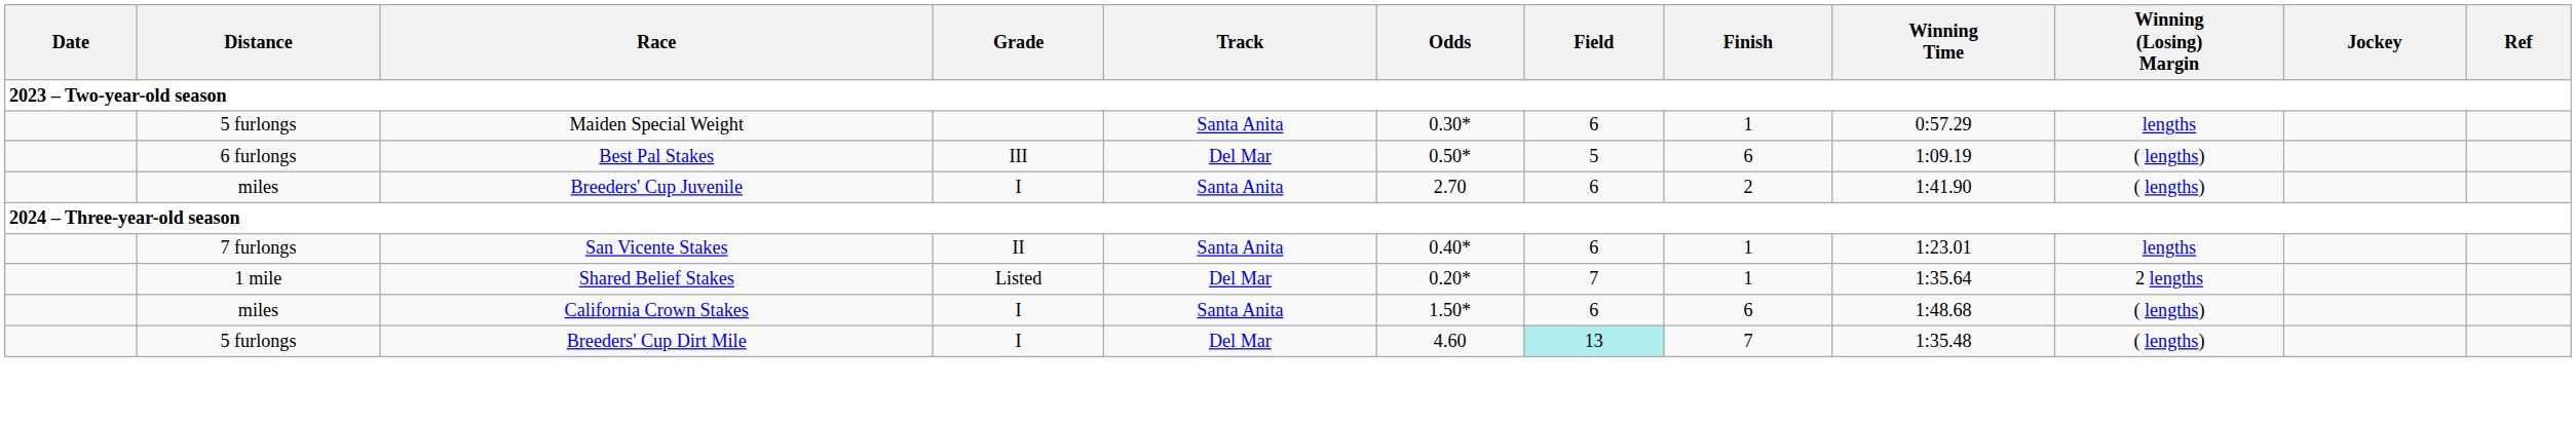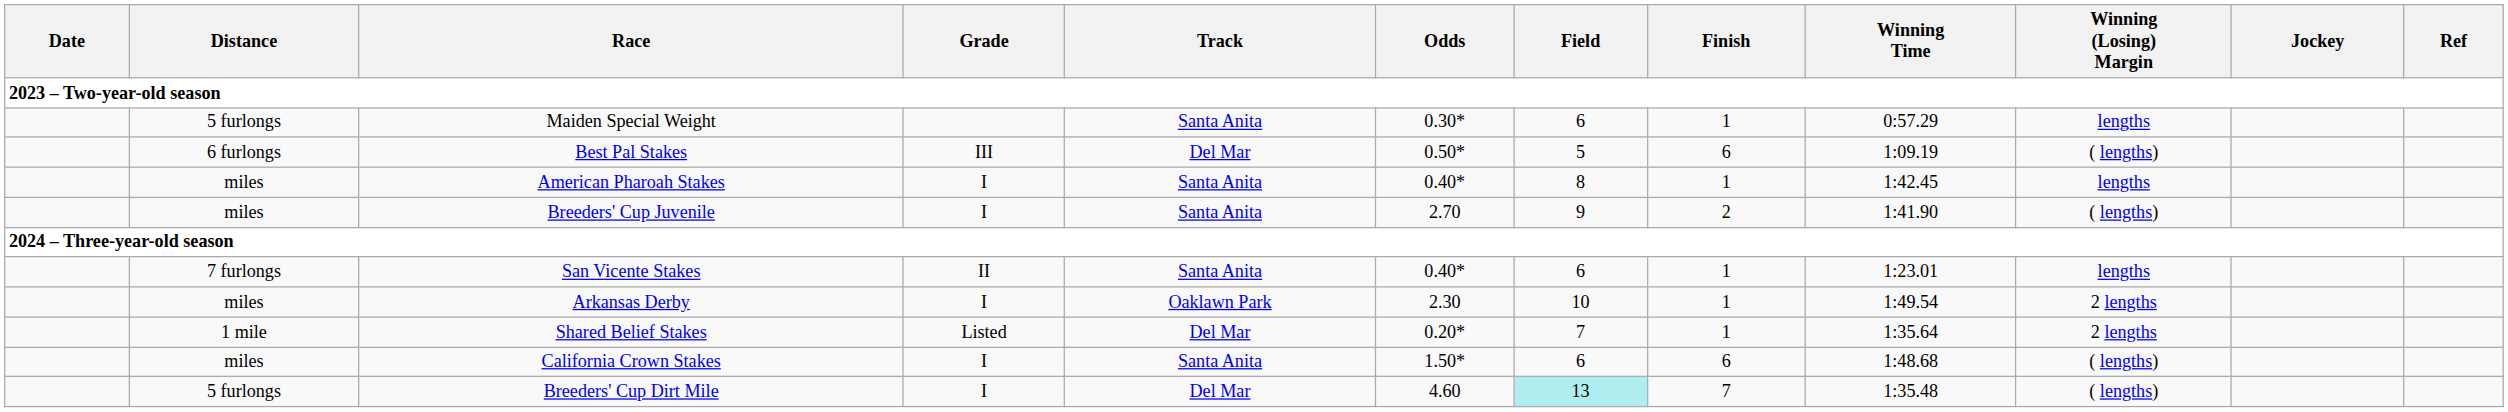+ row: miles | American Pharoah Stakes | I | Santa Anita | 0.40* | 8 | 1 | 1:42.45 | lengths
Breeders' Cup Juvenile | Field: 6 -> 9
+ row: miles | Arkansas Derby | I | Oaklawn Park | 2.30 | 10 | 1 | 1:49.54 | 2 lengths
